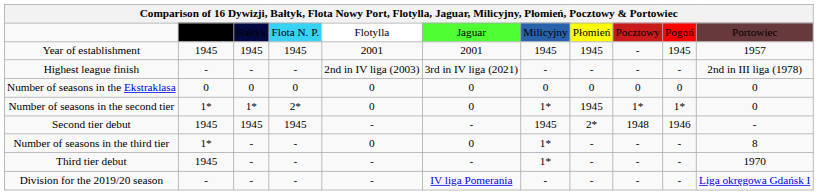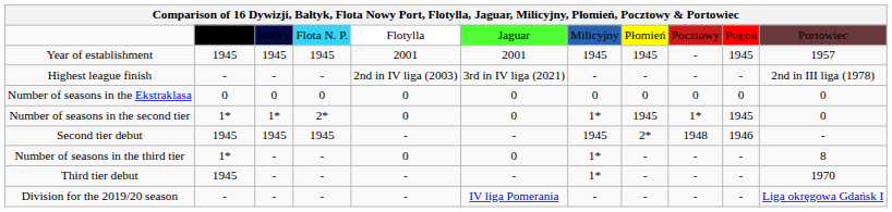Number of seasons in the second tier | column 10: 1* -> 1945
